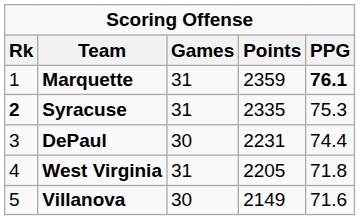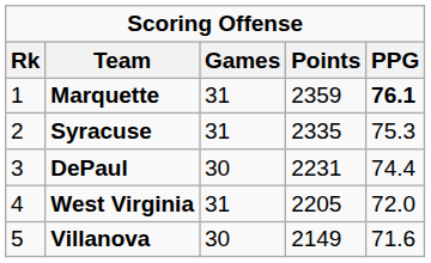Syracuse | Rk: bold -> normal
West Virginia | PPG: 71.8 -> 72.0
